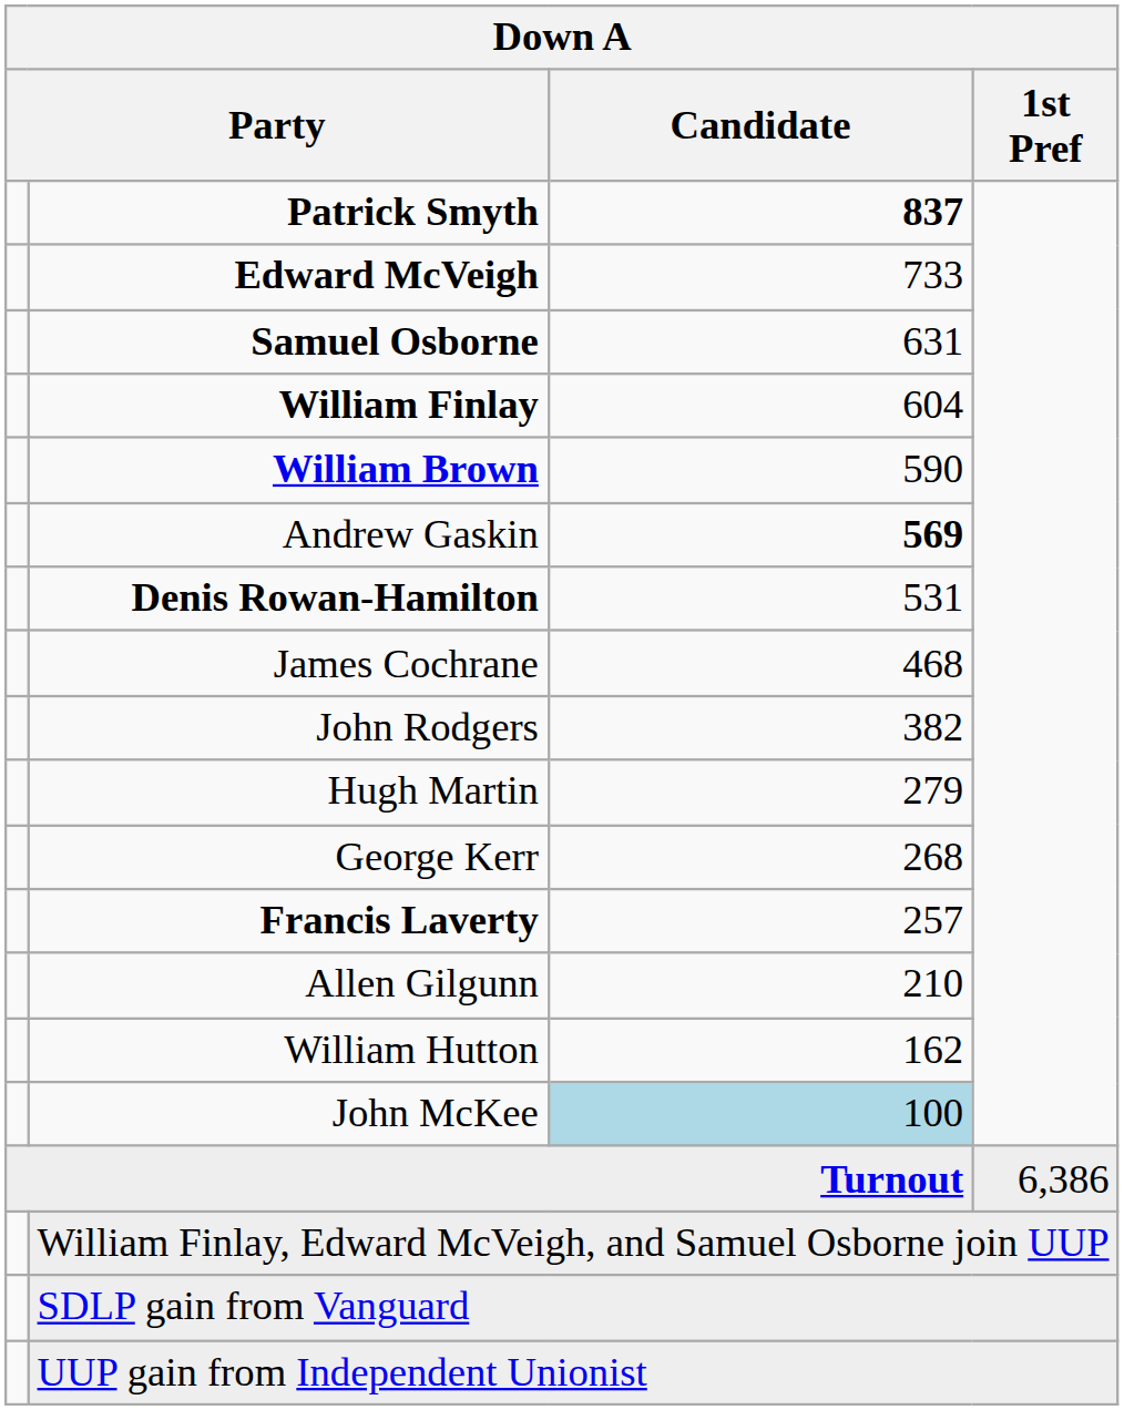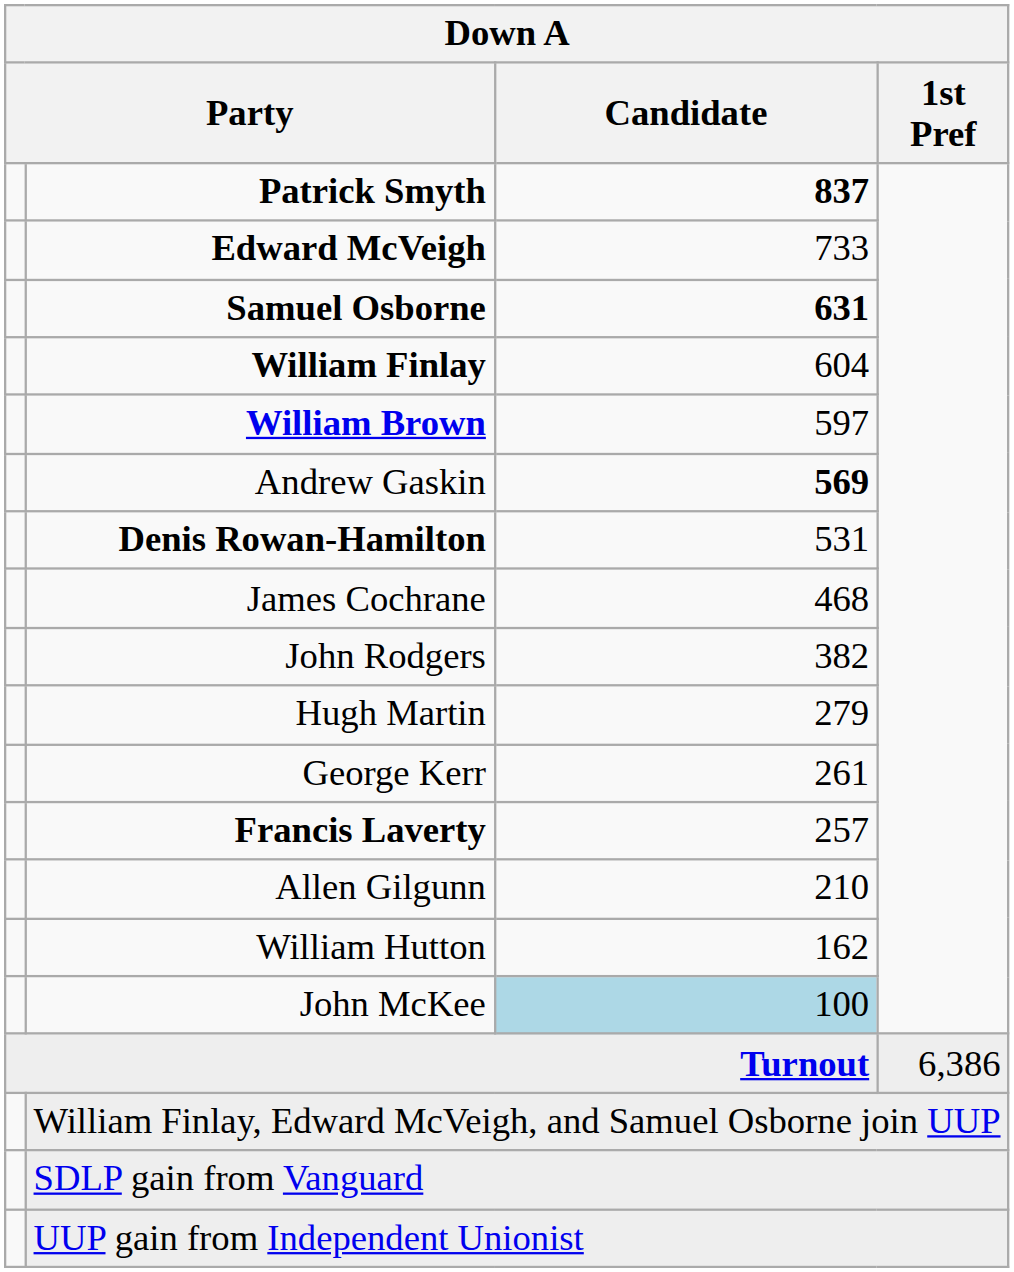Samuel Osborne | Candidate: normal -> bold
William Brown | Candidate: 590 -> 597
George Kerr | Candidate: 268 -> 261
